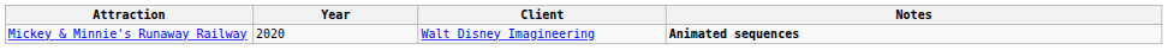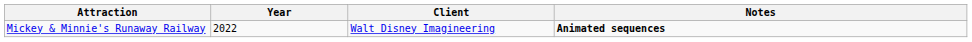Mickey & Minnie's Runaway Railway | Year: 2020 -> 2022
